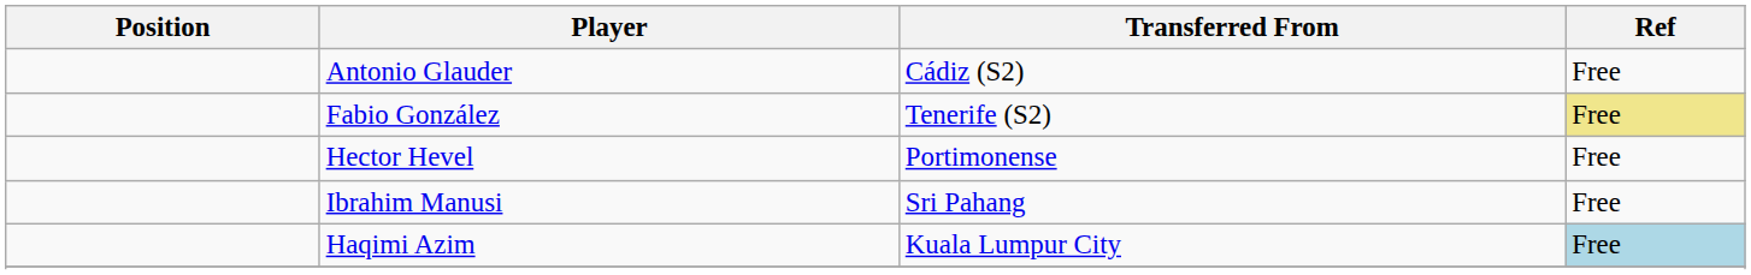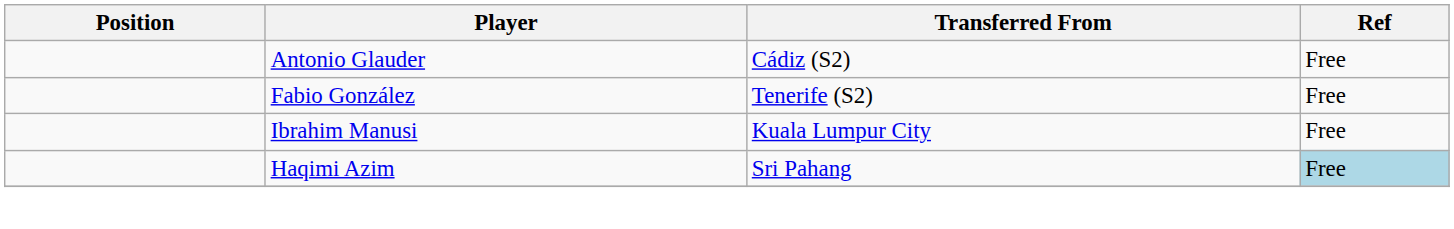Fabio González | Ref: khaki background -> no background
- row: Hector Hevel | Portimonense | Free
Ibrahim Manusi | Transferred From: Sri Pahang -> Kuala Lumpur City
Haqimi Azim | Transferred From: Kuala Lumpur City -> Sri Pahang
